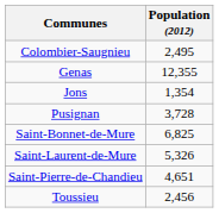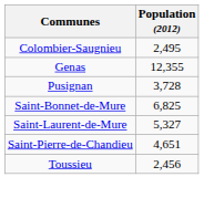- row: Jons | 1,354
Saint-Laurent-de-Mure | Population (2012): 5,326 -> 5,327
